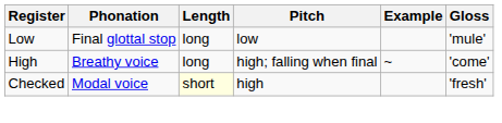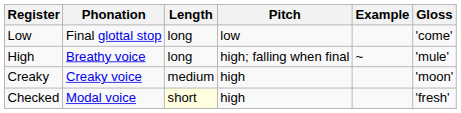Low | Gloss: 'mule' -> 'come'
High | Gloss: 'come' -> 'mule'
+ row: Creaky | Creaky voice | medium | high | 'moon'
